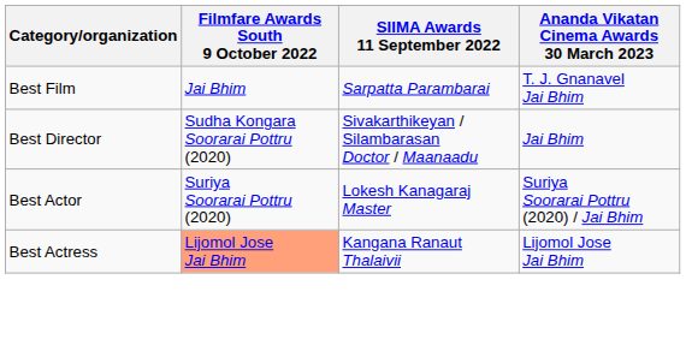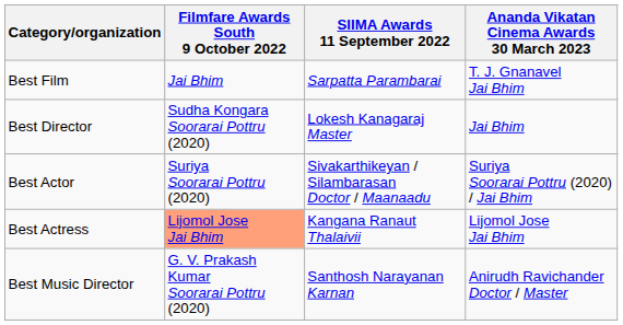Best Director | SIIMA Awards 11 September 2022: Sivakarthikeyan / Silambarasan Doctor / Maanaadu -> Lokesh Kanagaraj Master
Best Actor | SIIMA Awards 11 September 2022: Lokesh Kanagaraj Master -> Sivakarthikeyan / Silambarasan Doctor / Maanaadu
+ row: Best Music Director | G. V. Prakash Kumar Soorarai Pottru (2020) | Santhosh Narayanan Karnan | Anirudh Ravichander Doctor / Master
